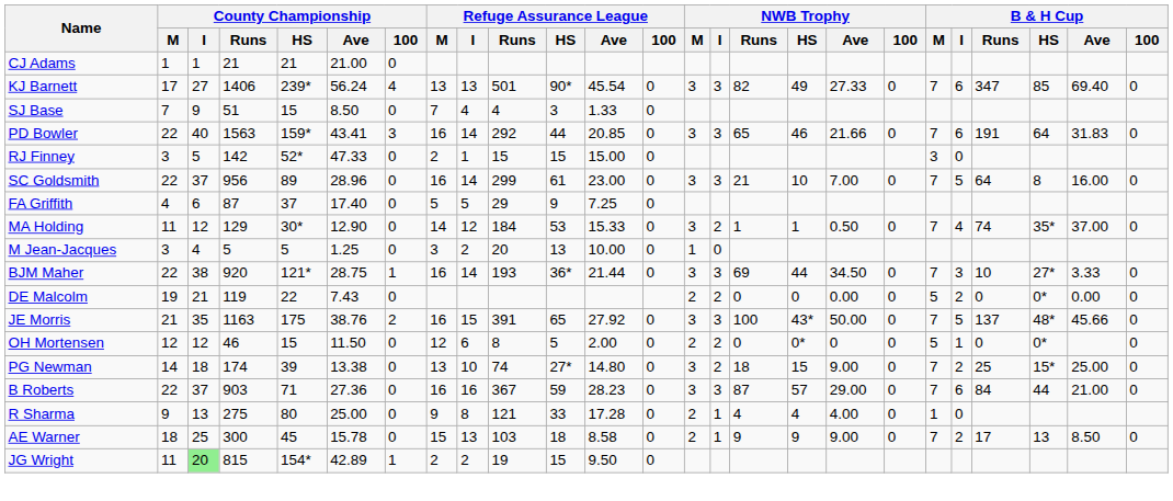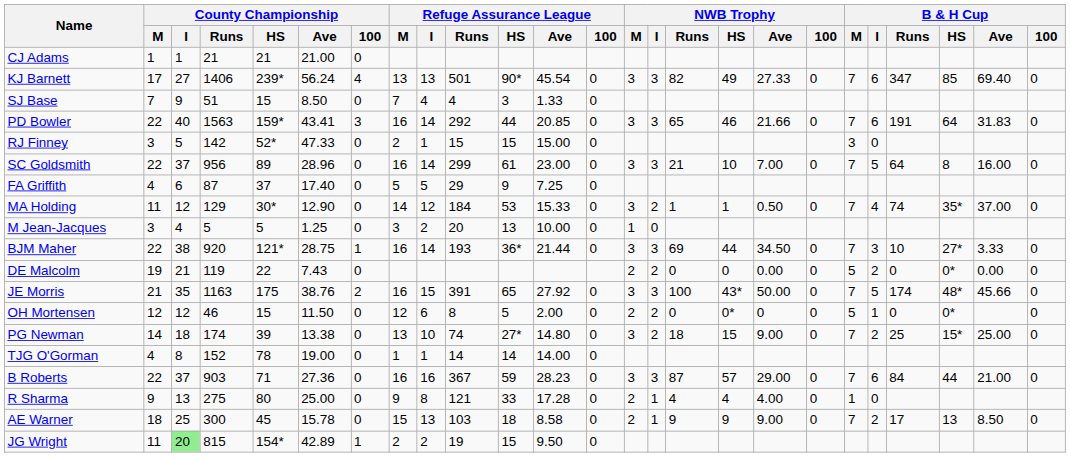JE Morris | B & H Cup / Runs: 137 -> 174
+ row: TJG O'Gorman | 4 | 8 | 152 | 78 | 19.00 | 0 | 1 | 1 | 14 | 14 | 14.00 | 0
